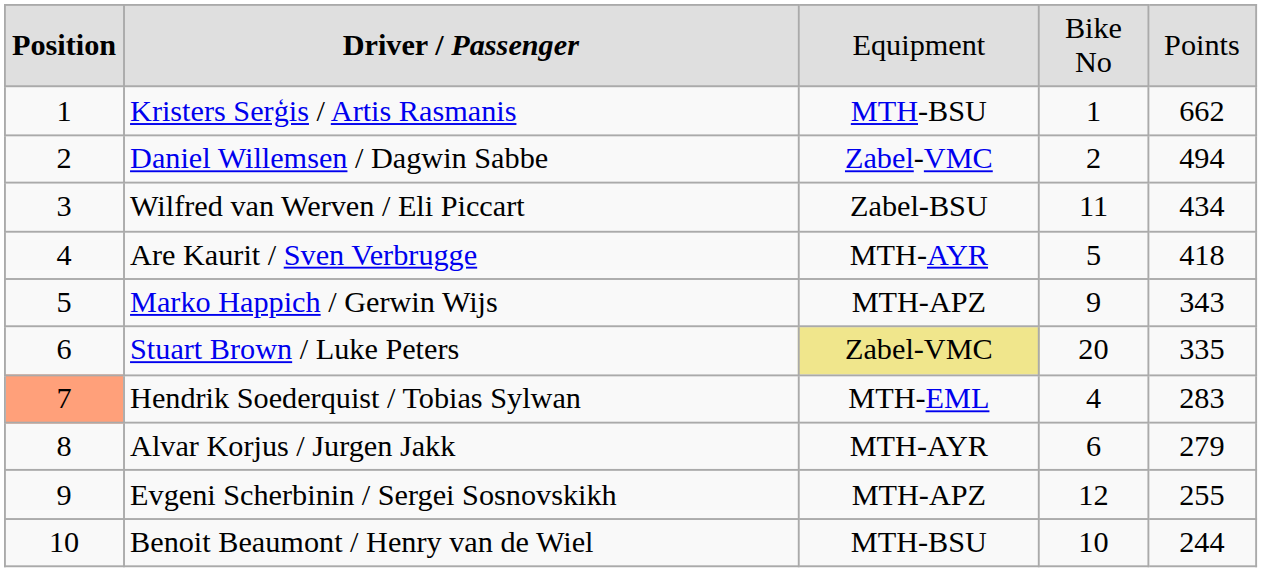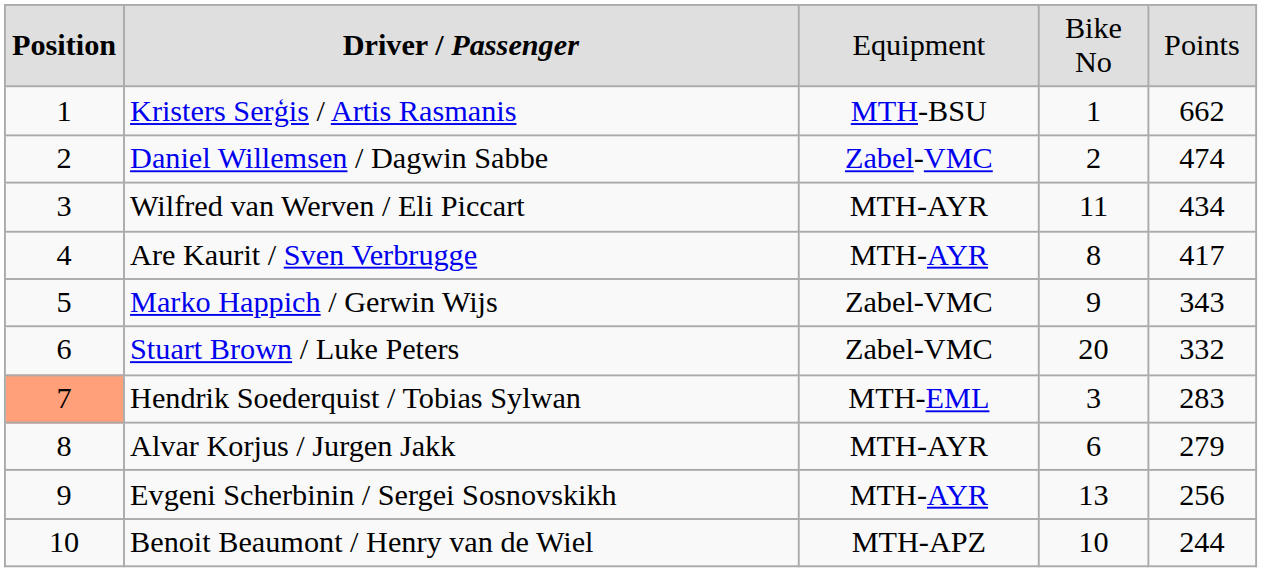Daniel Willemsen / Dagwin Sabbe | column 5: 494 -> 474
Wilfred van Werven / Eli Piccart | column 3: Zabel-BSU -> MTH-AYR
Are Kaurit / Sven Verbrugge | column 4: 5 -> 8
Are Kaurit / Sven Verbrugge | column 5: 418 -> 417
Marko Happich / Gerwin Wijs | column 3: MTH-APZ -> Zabel-VMC
Stuart Brown / Luke Peters | column 3: khaki background -> no background
Stuart Brown / Luke Peters | column 5: 335 -> 332
Hendrik Soederquist / Tobias Sylwan | column 4: 4 -> 3
Evgeni Scherbinin / Sergei Sosnovskikh | column 3: MTH-APZ -> MTH-AYR
Evgeni Scherbinin / Sergei Sosnovskikh | column 4: 12 -> 13
Evgeni Scherbinin / Sergei Sosnovskikh | column 5: 255 -> 256
Benoit Beaumont / Henry van de Wiel | column 3: MTH-BSU -> MTH-APZ
